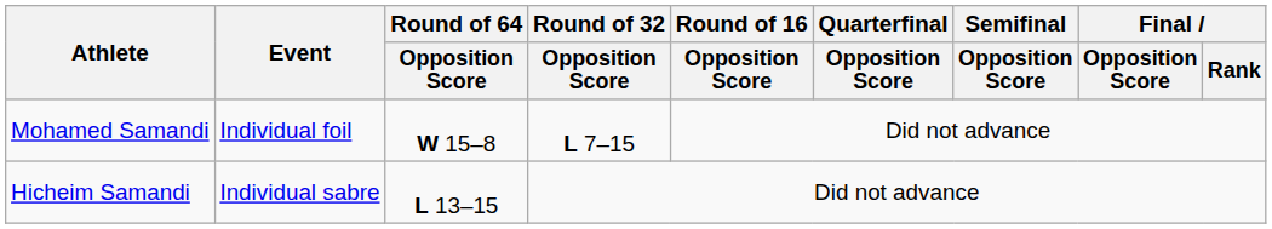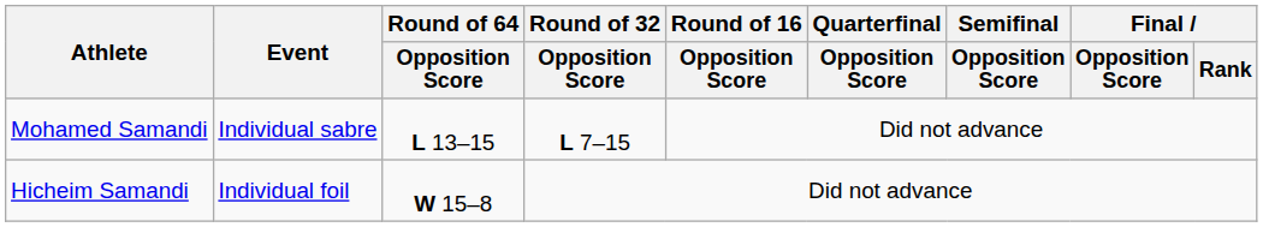Mohamed Samandi | Event: Individual foil -> Individual sabre
Mohamed Samandi | Round of 64 / Opposition Score: W 15–8 -> L 13–15
Hicheim Samandi | Event: Individual sabre -> Individual foil
Hicheim Samandi | Round of 64 / Opposition Score: L 13–15 -> W 15–8
